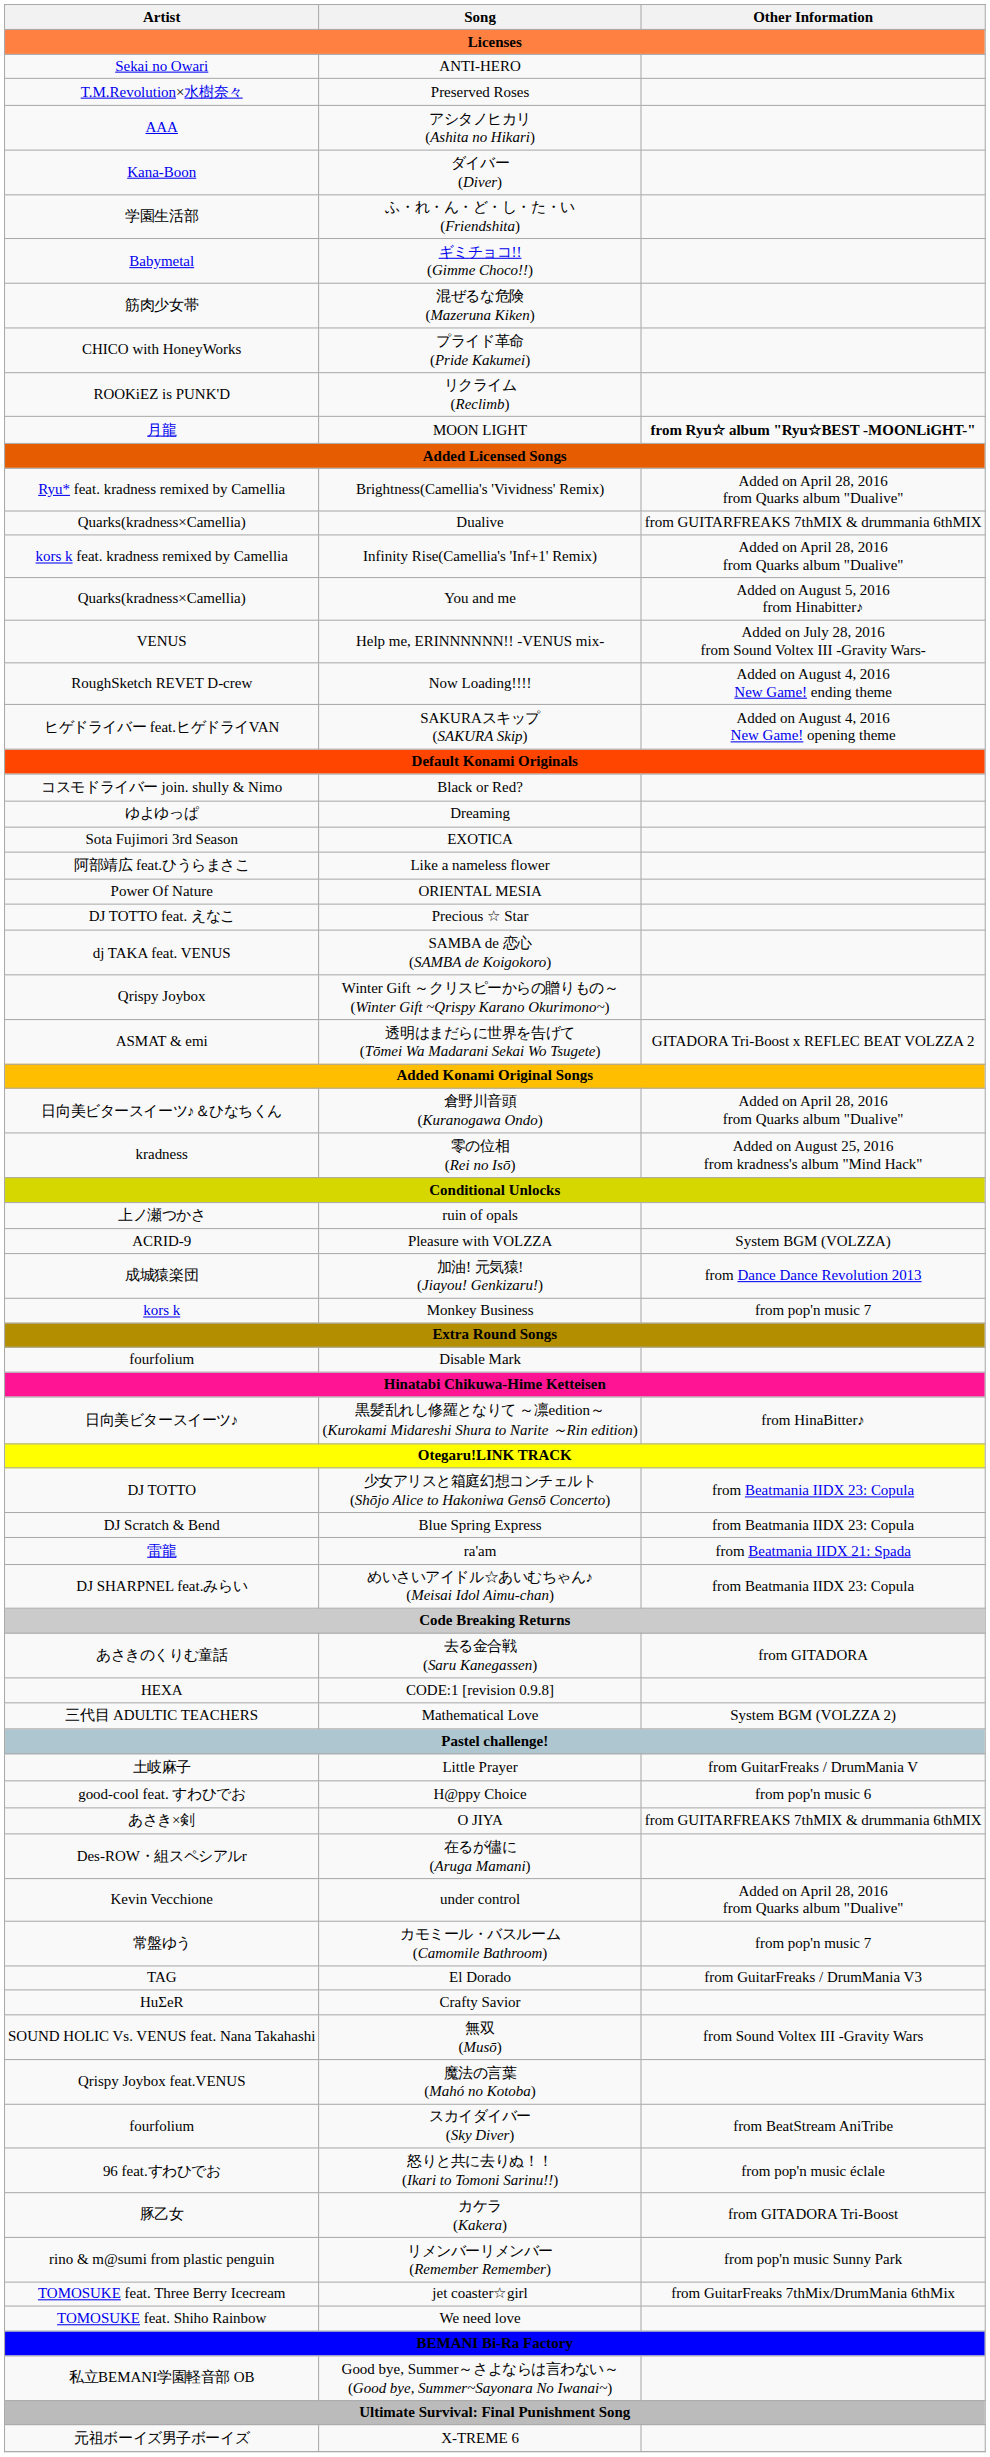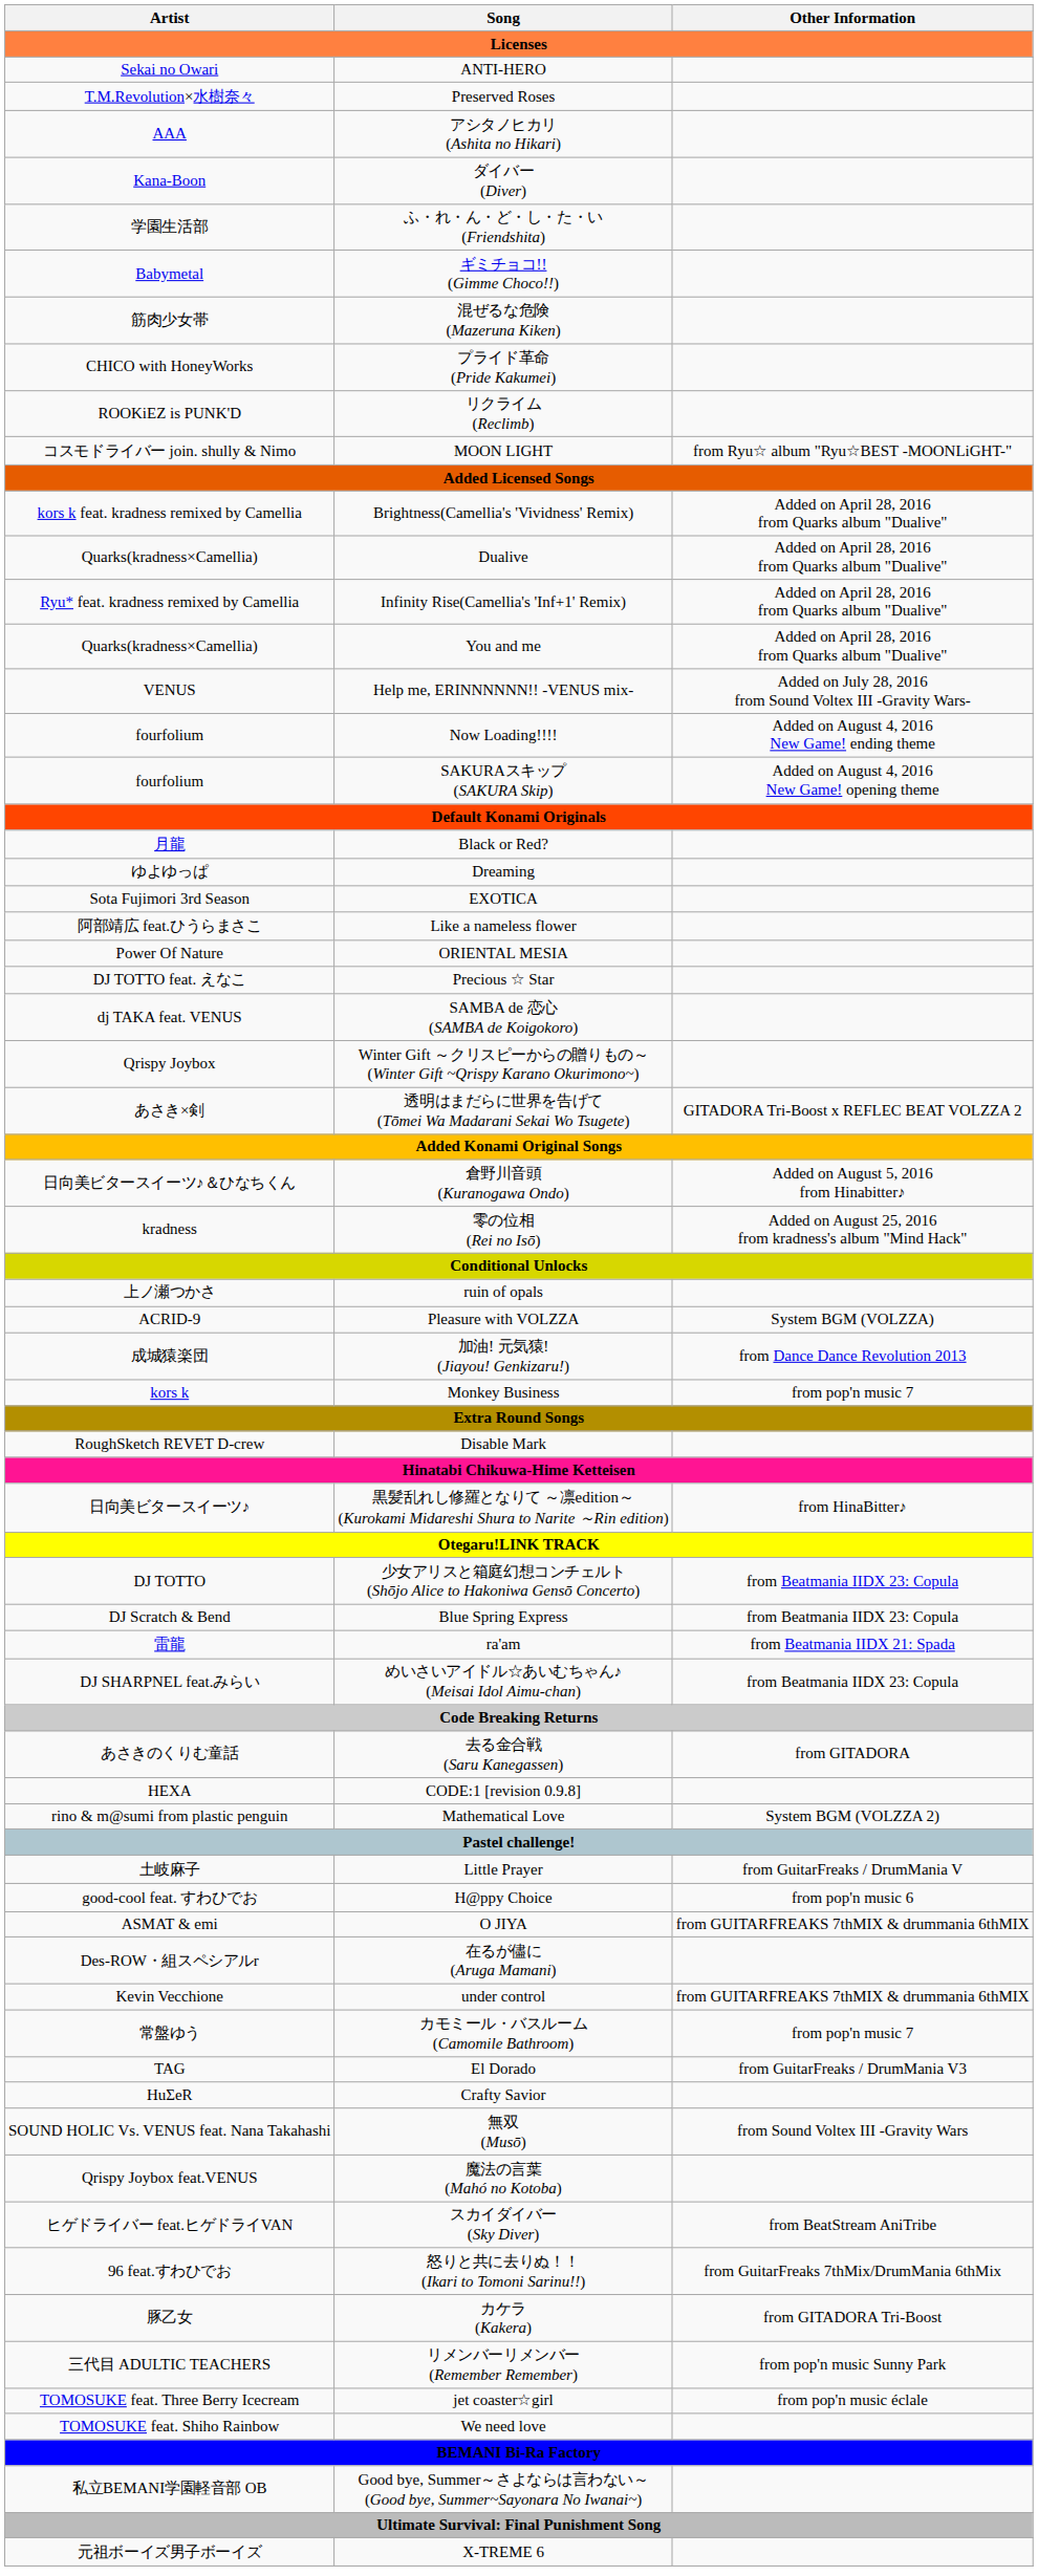MOON LIGHT | Artist: 月龍 -> コスモドライバー join. shully & Nimo
MOON LIGHT | Other Information: bold -> normal
Brightness(Camellia's 'Vividness' Remix) | Artist: Ryu* feat. kradness remixed by Camellia -> kors k feat. kradness remixed by Camellia
Dualive | Other Information: from GUITARFREAKS 7thMIX & drummania 6thMIX -> Added on April 28, 2016 from Quarks album "Dualive"
Infinity Rise(Camellia's 'Inf+1' Remix) | Artist: kors k feat. kradness remixed by Camellia -> Ryu* feat. kradness remixed by Camellia
You and me | Other Information: Added on August 5, 2016 from Hinabitter♪ -> Added on April 28, 2016 from Quarks album "Dualive"
Now Loading!!!! | Artist: RoughSketch REVET D-crew -> fourfolium
SAKURAスキップ (SAKURA Skip) | Artist: ヒゲドライバー feat.ヒゲドライVAN -> fourfolium
Black or Red? | Artist: コスモドライバー join. shully & Nimo -> 月龍
透明はまだらに世界を告げて (Tōmei Wa Madarani Sekai Wo Tsugete) | Artist: ASMAT & emi -> あさき×剣
倉野川音頭 (Kuranogawa Ondo) | Other Information: Added on April 28, 2016 from Quarks album "Dualive" -> Added on August 5, 2016 from Hinabitter♪
Disable Mark | Artist: fourfolium -> RoughSketch REVET D-crew
Mathematical Love | Artist: 三代目 ADULTIC TEACHERS -> rino & m@sumi from plastic penguin
O JIYA | Artist: あさき×剣 -> ASMAT & emi
under control | Other Information: Added on April 28, 2016 from Quarks album "Dualive" -> from GUITARFREAKS 7thMIX & drummania 6thMIX
スカイダイバー (Sky Diver) | Artist: fourfolium -> ヒゲドライバー feat.ヒゲドライVAN
怒りと共に去りぬ！！ (Ikari to Tomoni Sarinu!!) | Other Information: from pop'n music éclale -> from GuitarFreaks 7thMix/DrumMania 6thMix
リメンバーリメンバー (Remember Remember) | Artist: rino & m@sumi from plastic penguin -> 三代目 ADULTIC TEACHERS
jet coaster☆girl | Other Information: from GuitarFreaks 7thMix/DrumMania 6thMix -> from pop'n music éclale
